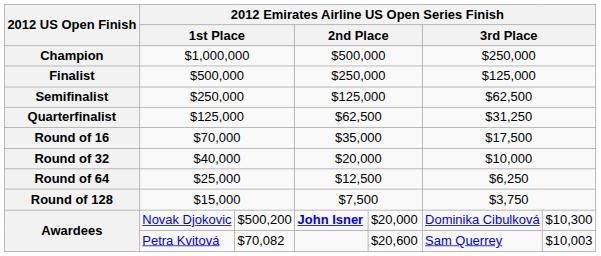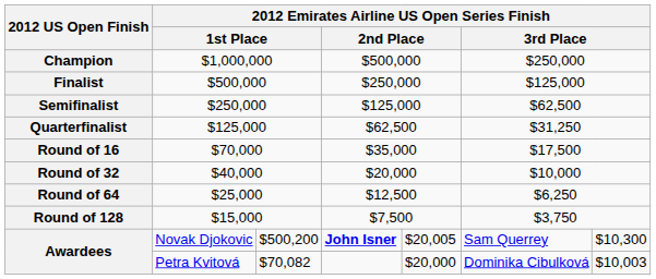Awardees / Novak Djokovic | column 5: $20,000 -> $20,005
Awardees / Novak Djokovic | column 6: Dominika Cibulková -> Sam Querrey
Awardees / Petra Kvitová | column 5: $20,600 -> $20,000
Awardees / Petra Kvitová | column 6: Sam Querrey -> Dominika Cibulková
